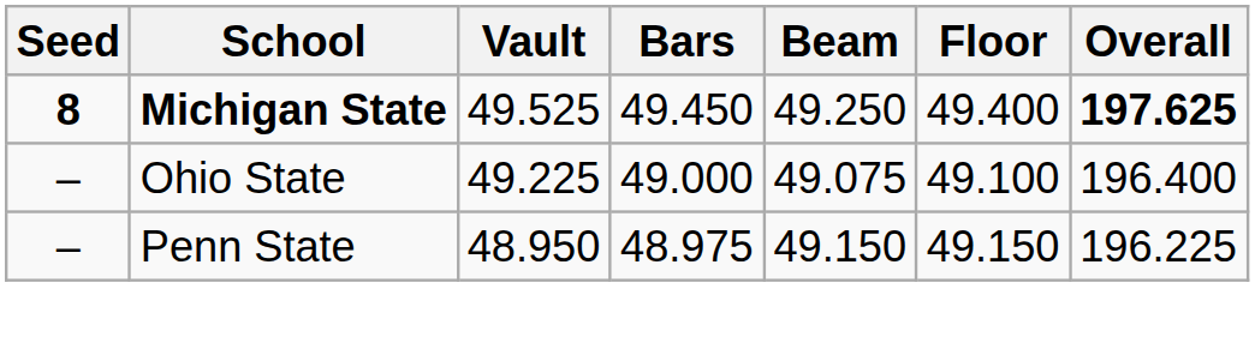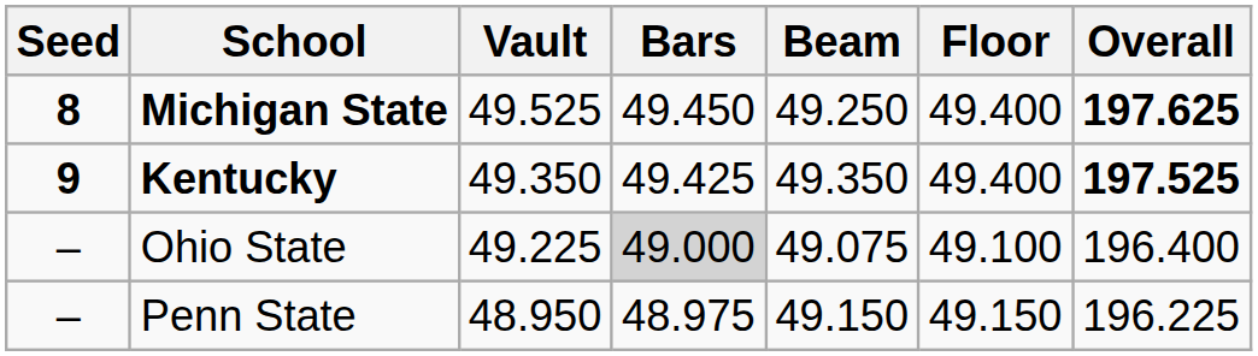+ row: 9 | Kentucky | 49.350 | 49.425 | 49.350 | 49.400 | 197.525
Ohio State | Bars: no background -> lightgrey background
